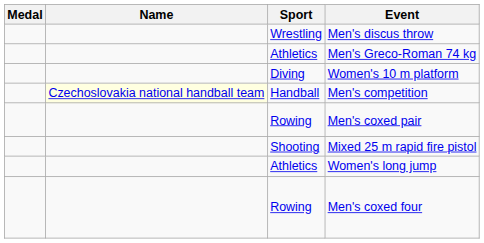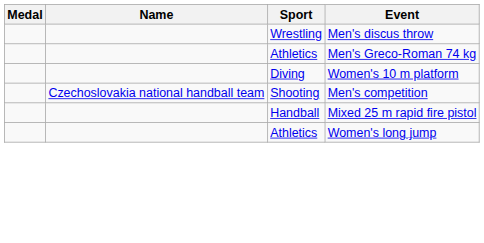Men's competition | Name: lightyellow background -> no background
Men's competition | Sport: Handball -> Shooting
- row: Rowing | Men's coxed pair
Mixed 25 m rapid fire pistol | Sport: Shooting -> Handball
- row: Rowing | Men's coxed four
